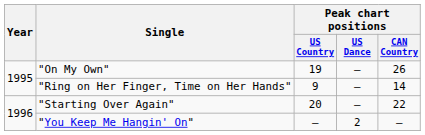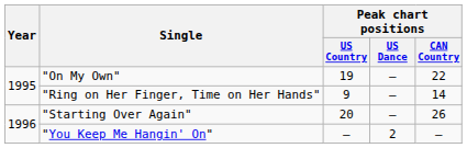"On My Own" | Peak chart positions / CAN Country: 26 -> 22
"Starting Over Again" | Peak chart positions / CAN Country: 22 -> 26
